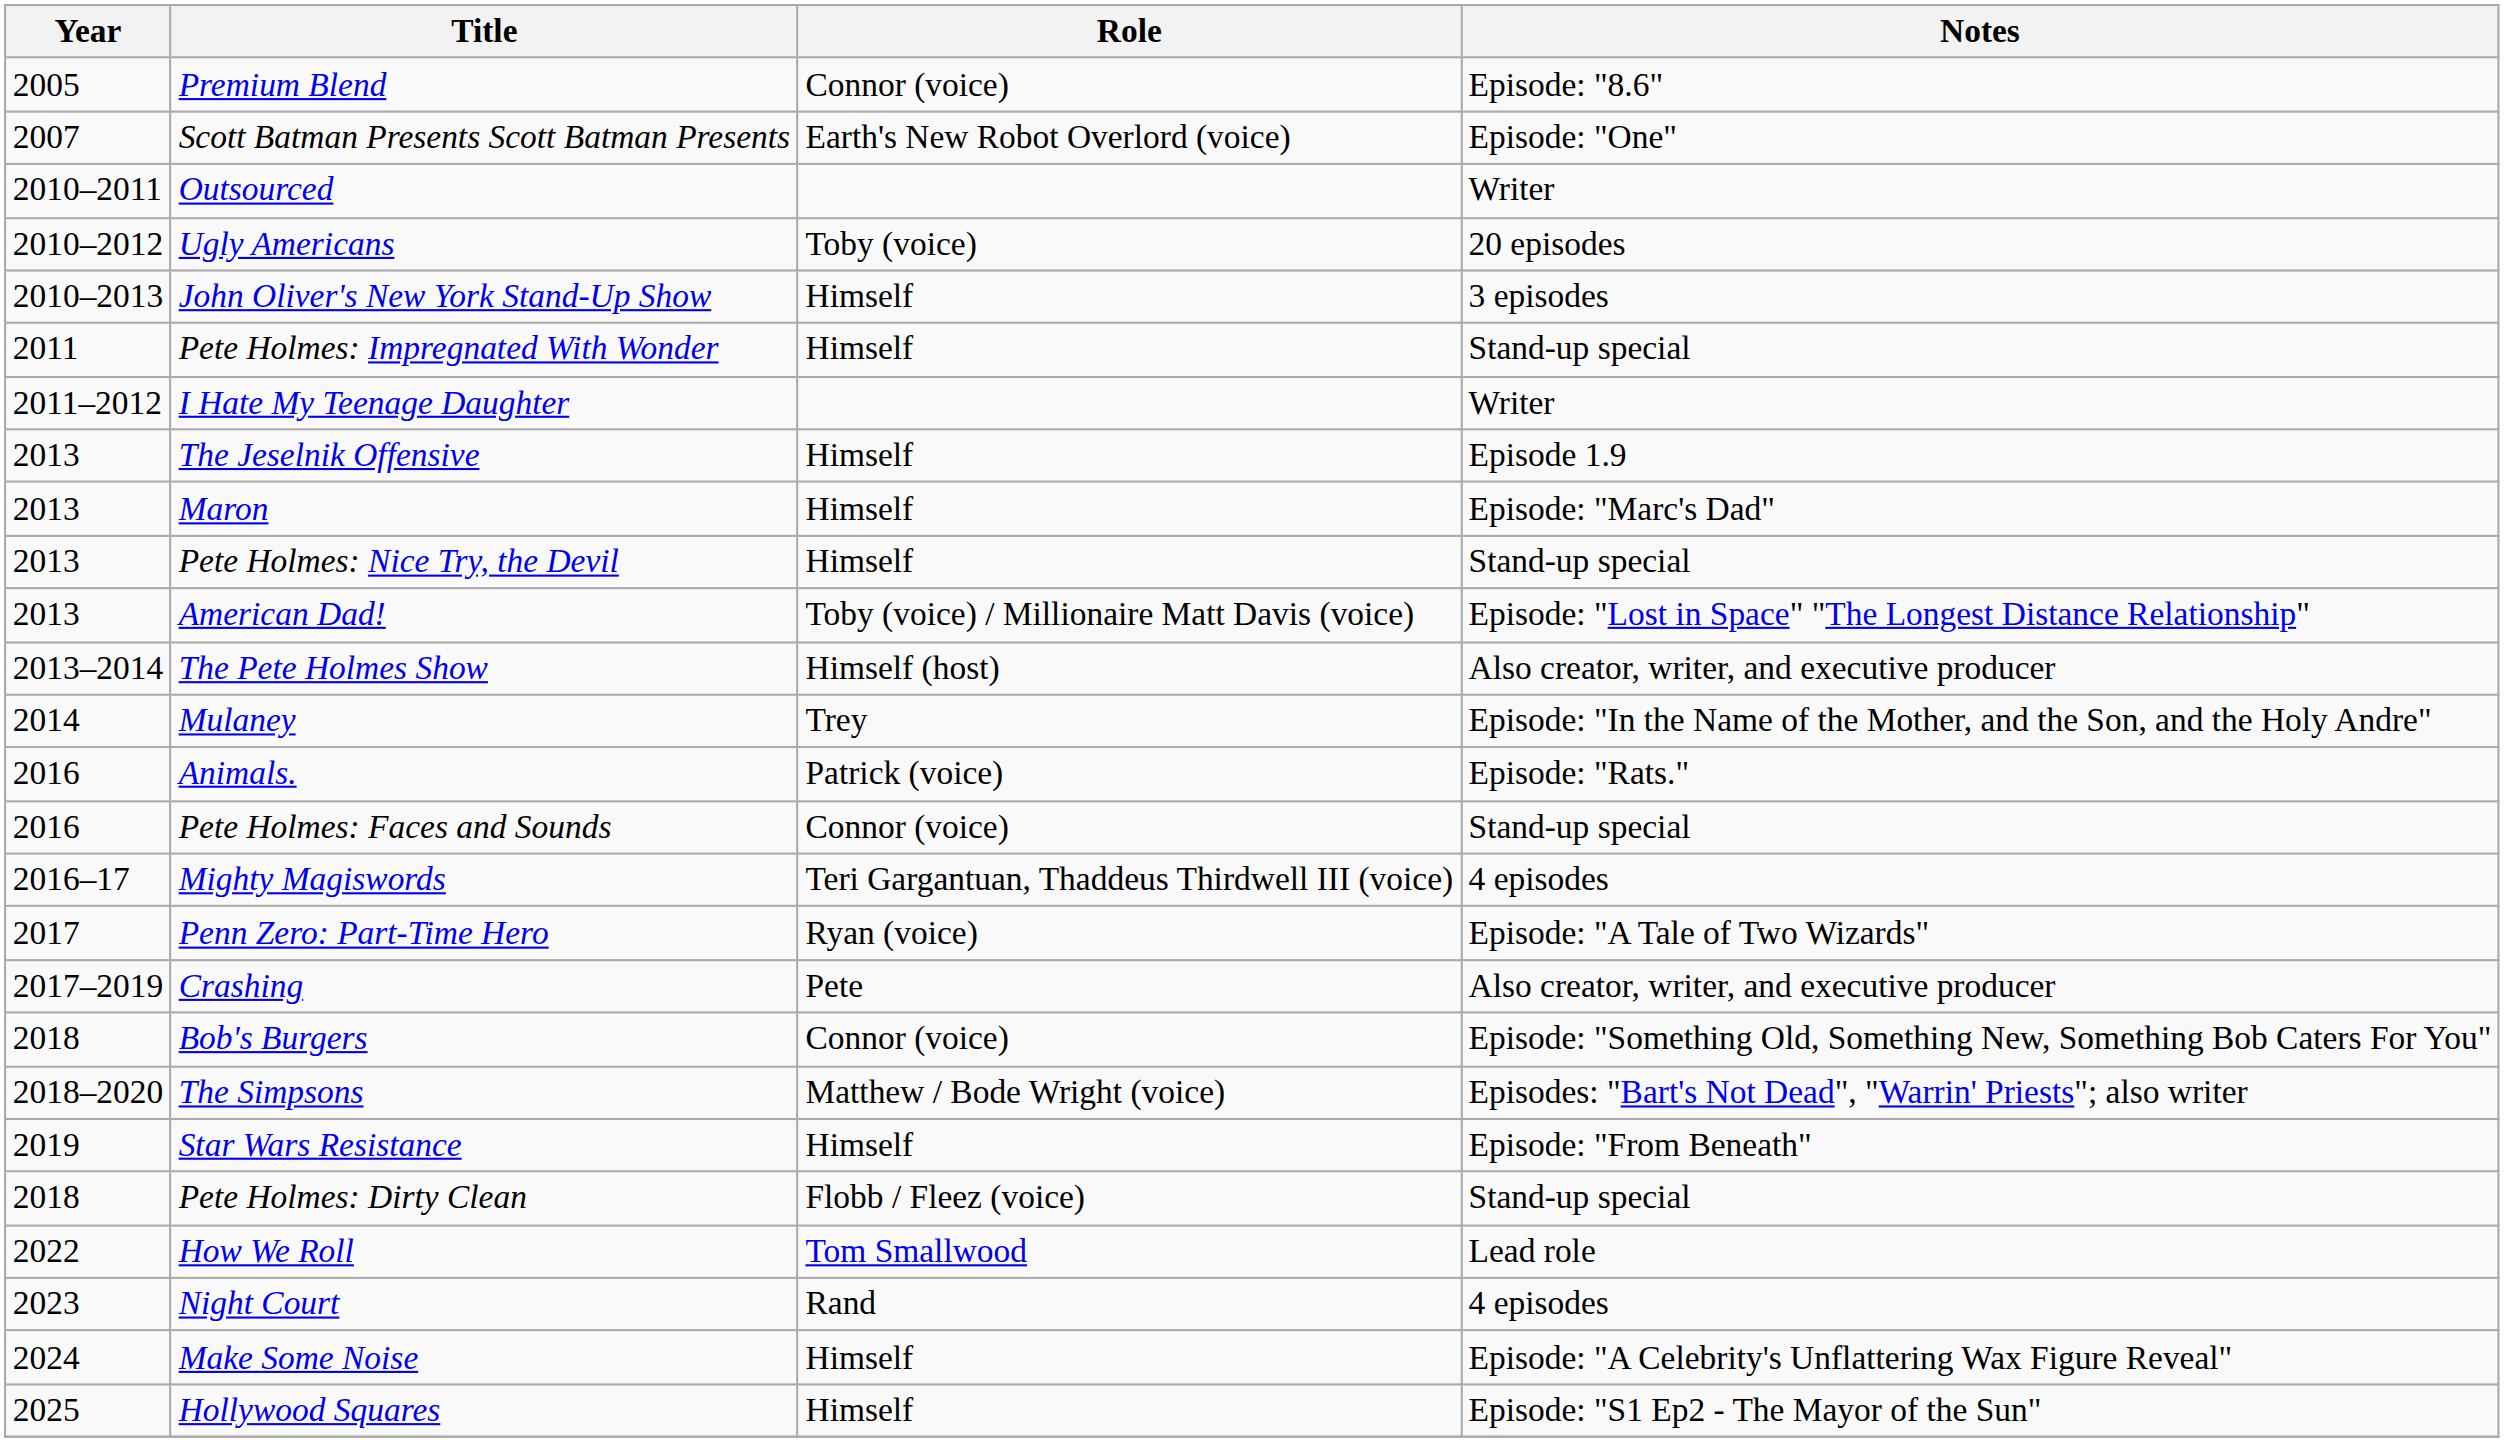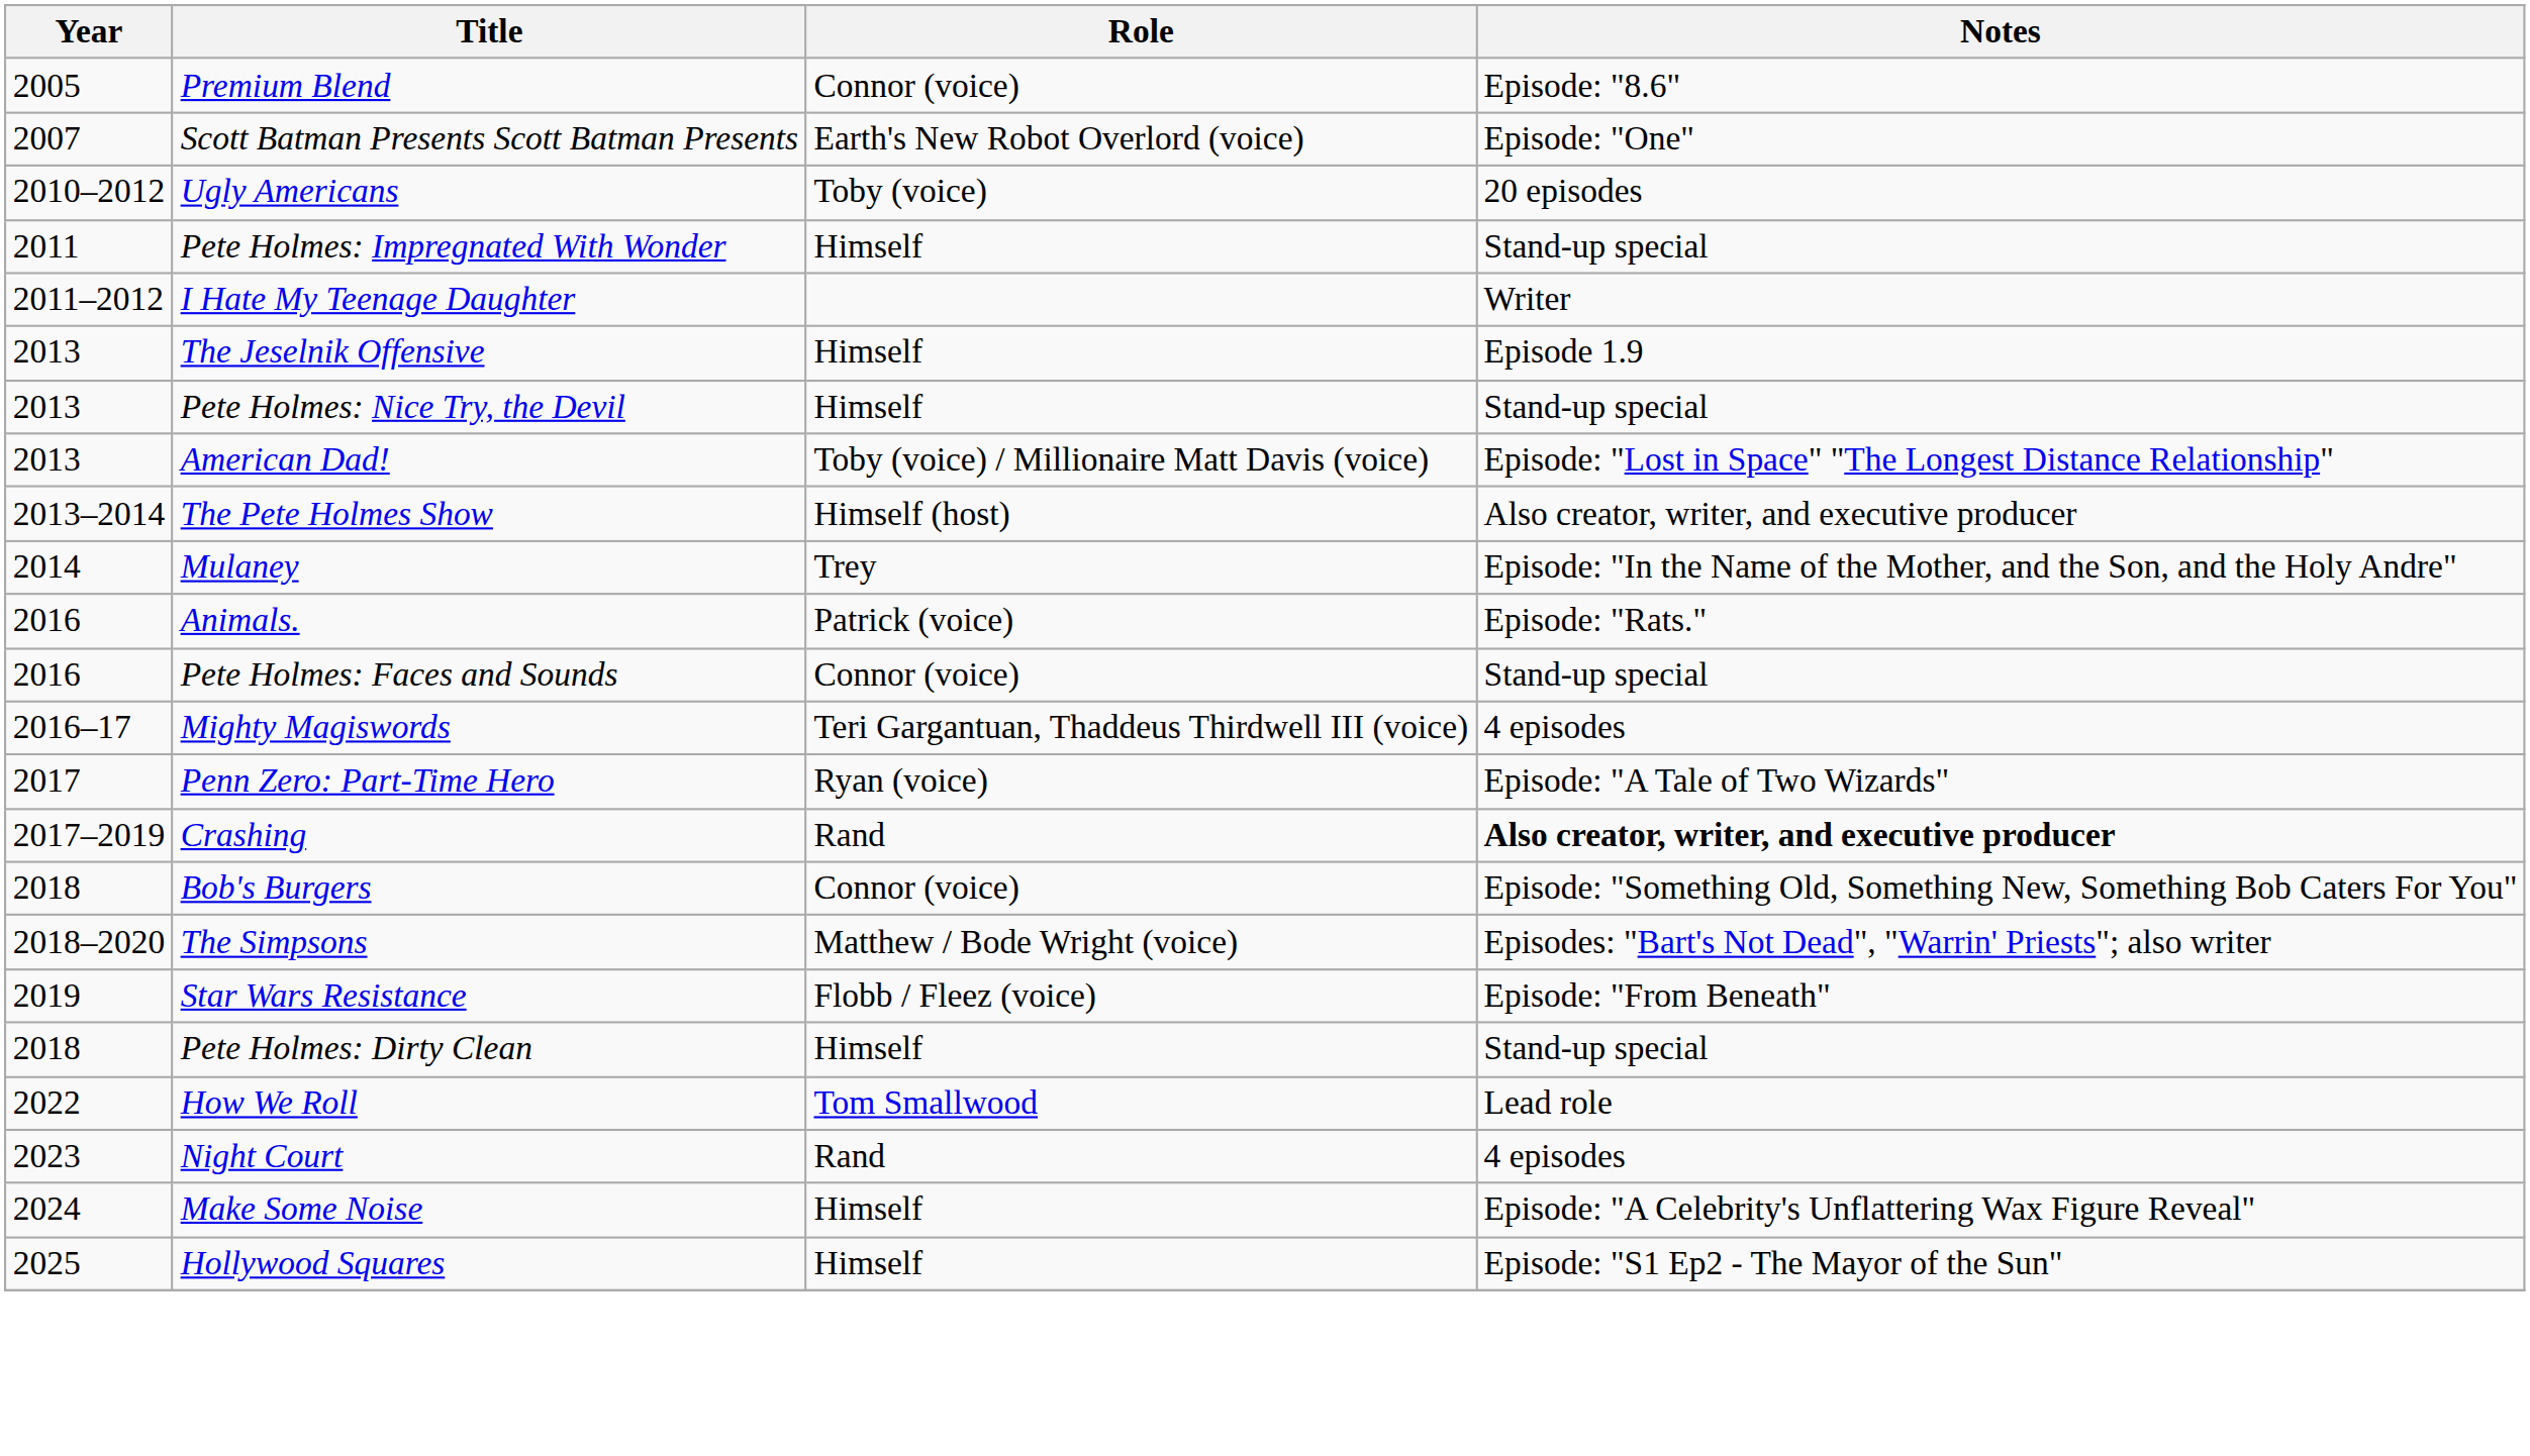- row: 2010–2011 | Outsourced | Writer
- row: 2010–2013 | John Oliver's New York Stand-Up Show | Himself | 3 episodes
- row: 2013 | Maron | Himself | Episode: "Marc's Dad"
Crashing | Role: Pete -> Rand
Crashing | Notes: normal -> bold
Star Wars Resistance | Role: Himself -> Flobb / Fleez (voice)
Pete Holmes: Dirty Clean | Role: Flobb / Fleez (voice) -> Himself
